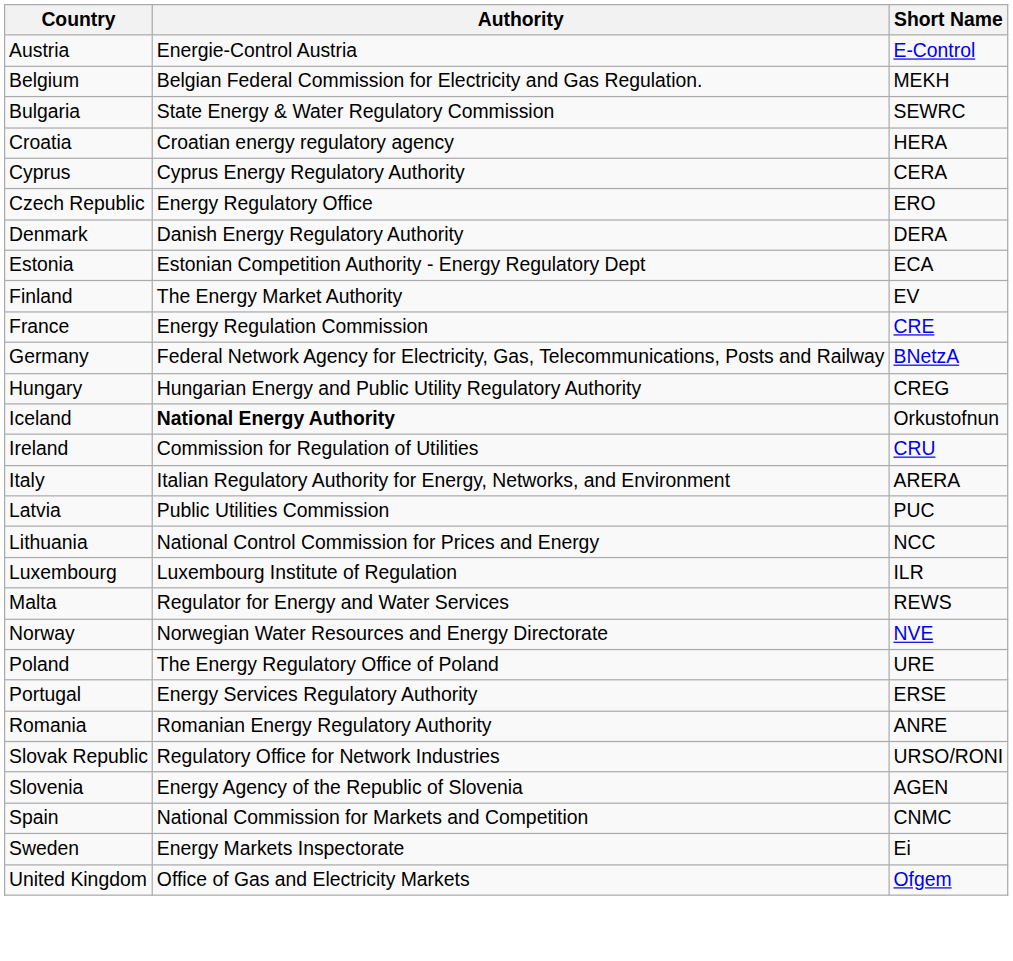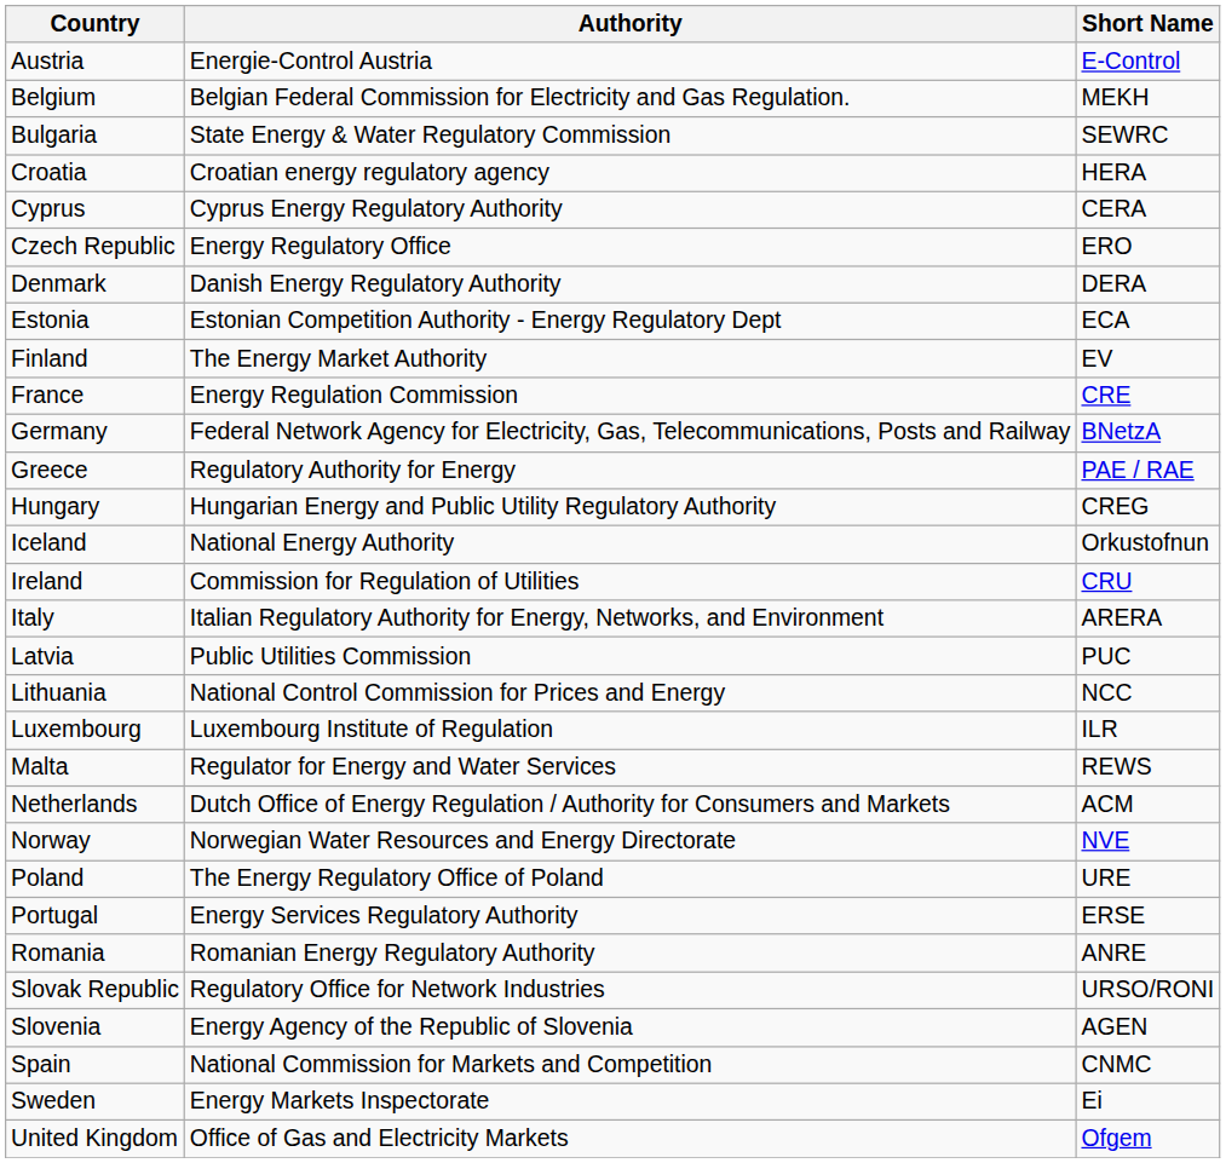+ row: Greece | Regulatory Authority for Energy | PAE / RAE
Iceland | Authority: bold -> normal
+ row: Netherlands | Dutch Office of Energy Regulation / Authority for Consumers and Markets | ACM
